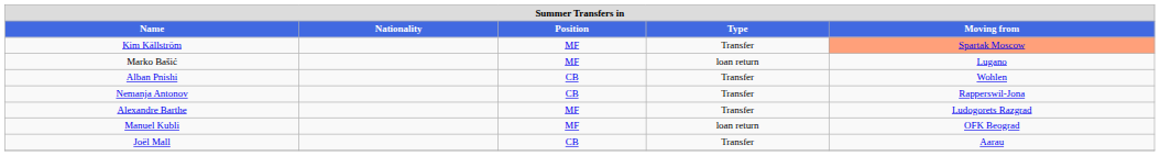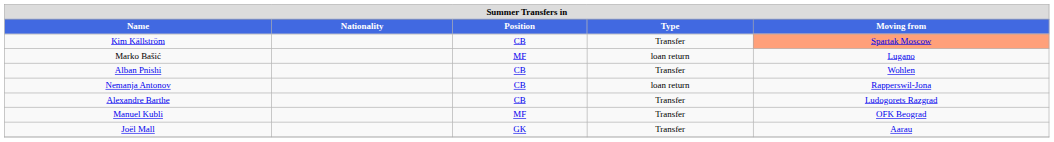Kim Källström | Position: MF -> CB
Nemanja Antonov | Type: Transfer -> loan return
Alexandre Barthe | Position: MF -> CB
Manuel Kubli | Type: loan return -> Transfer
Joël Mall | Position: CB -> GK
